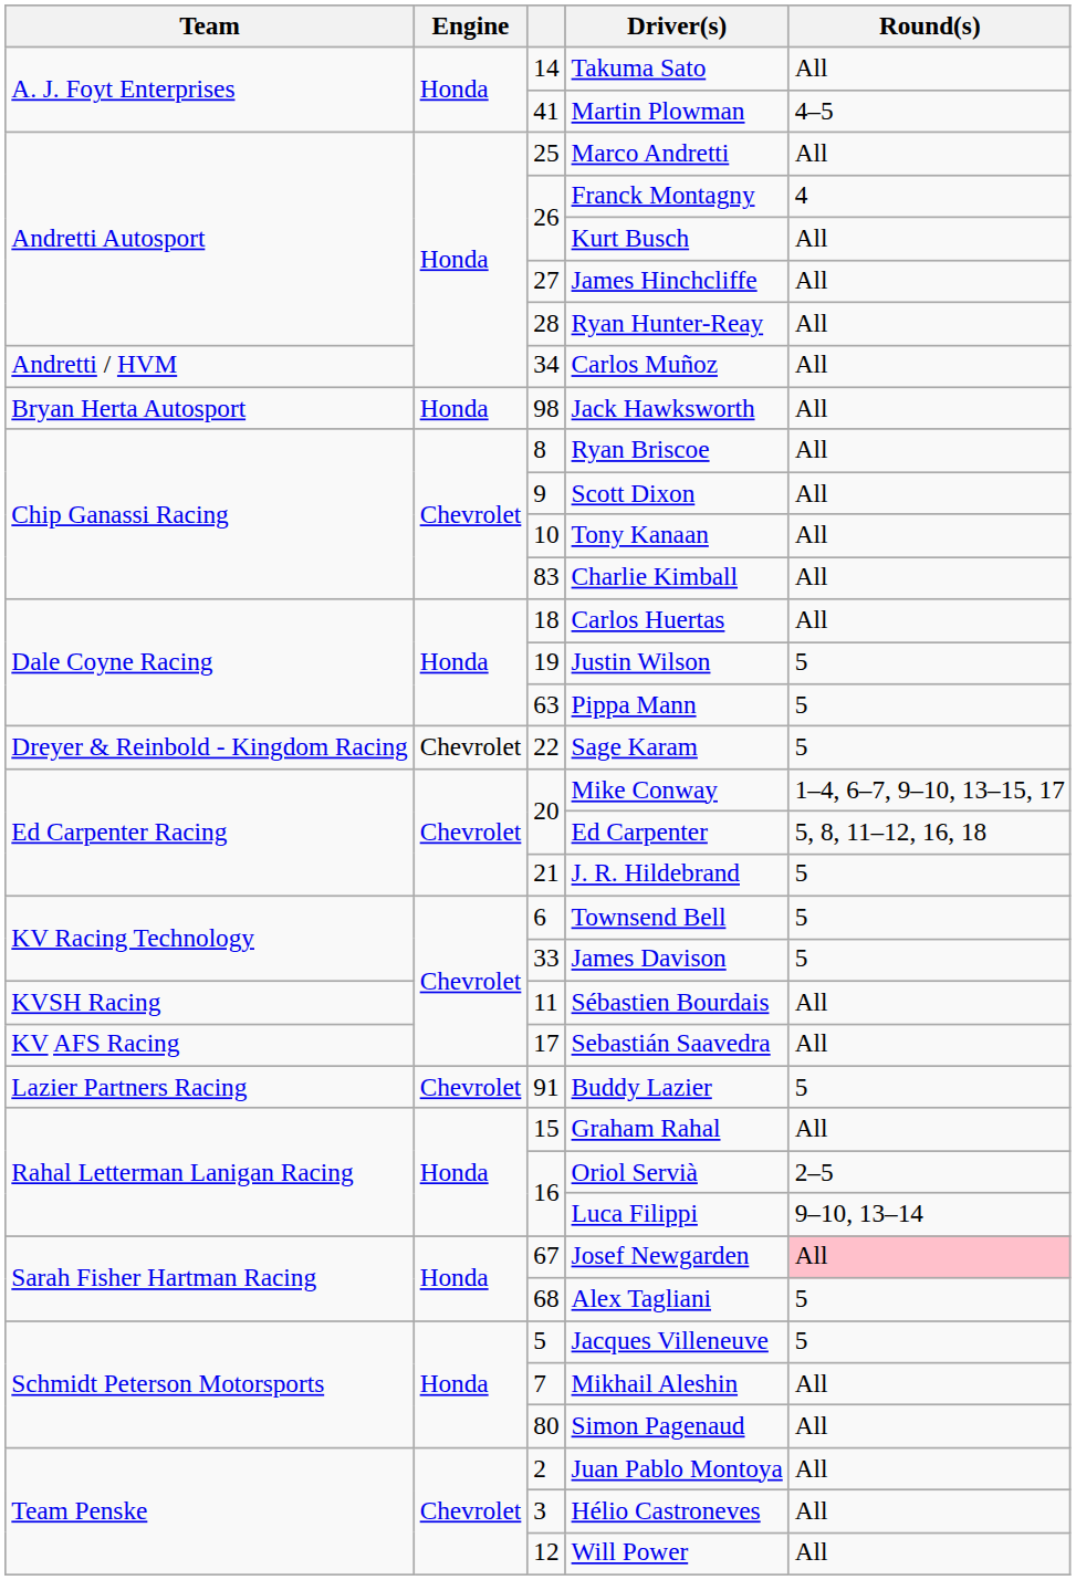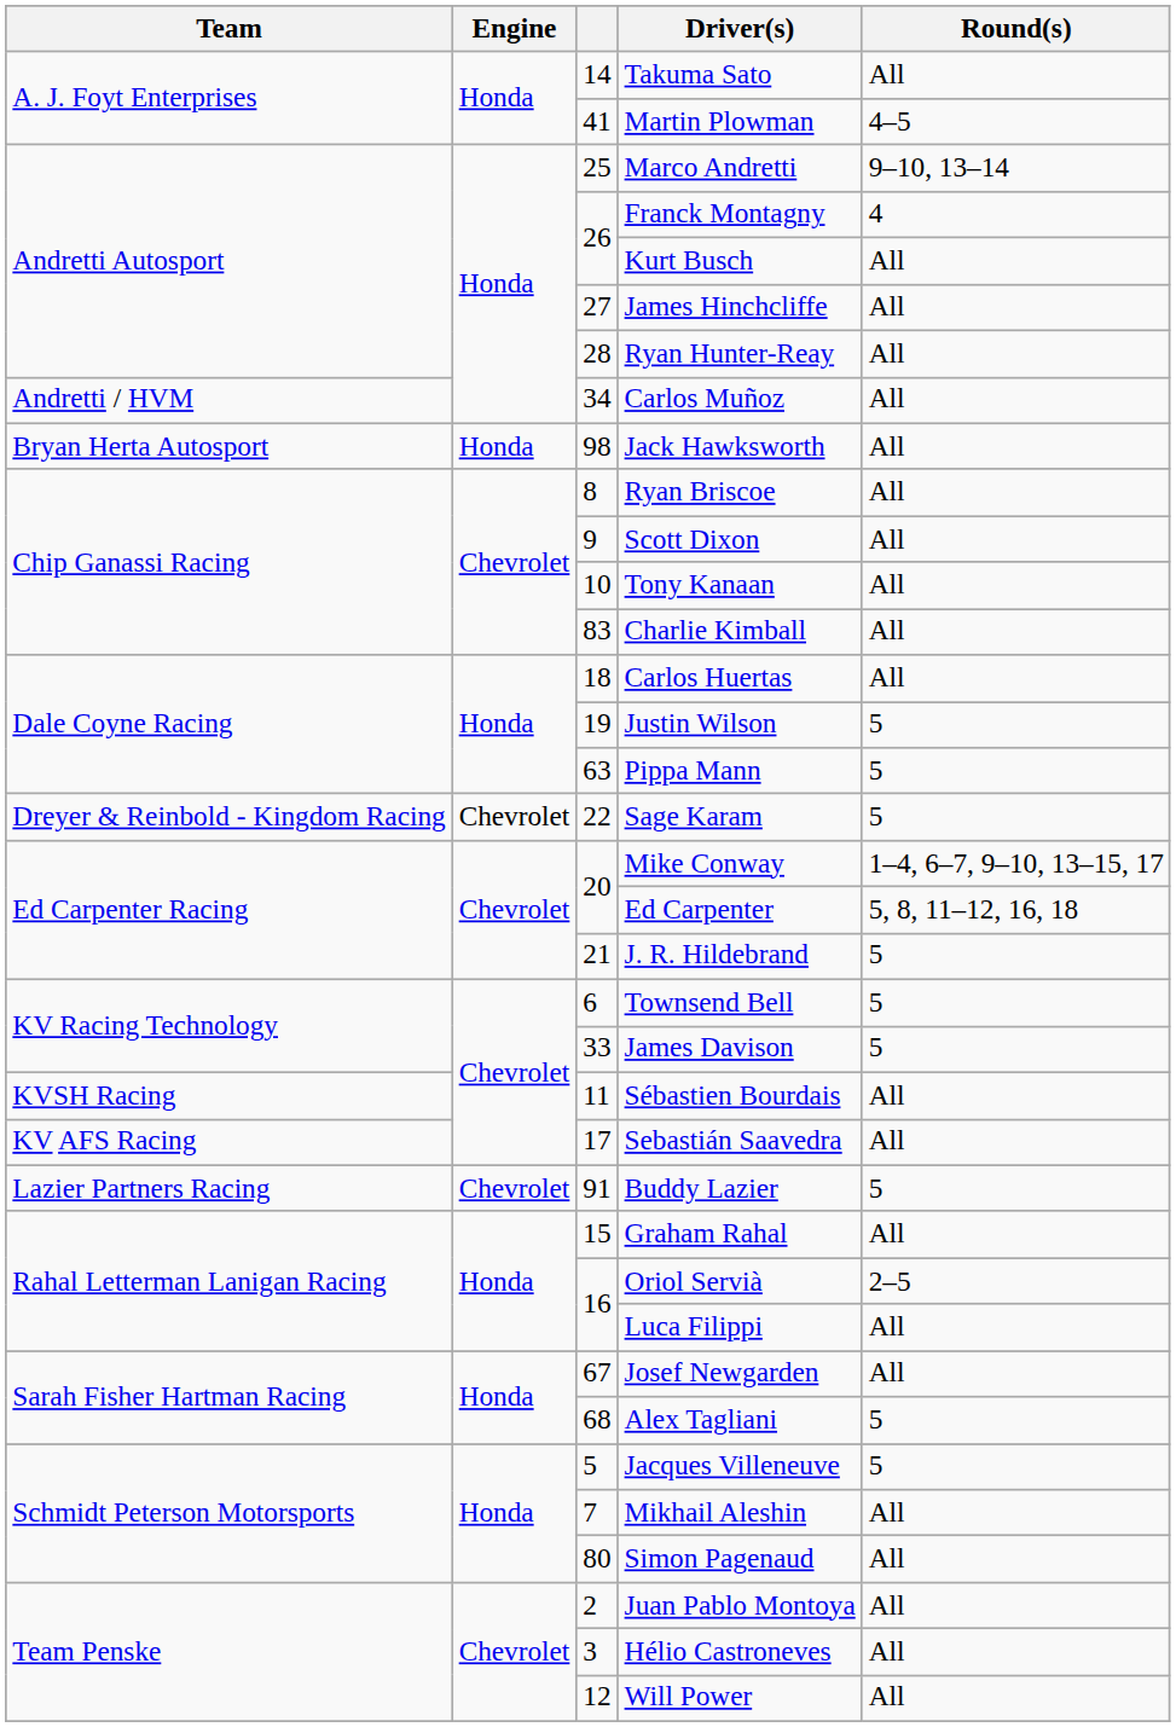Marco Andretti | Round(s): All -> 9–10, 13–14
Luca Filippi | Round(s): 9–10, 13–14 -> All
Josef Newgarden | Round(s): pink background -> no background
